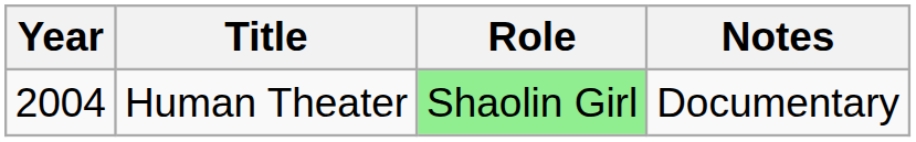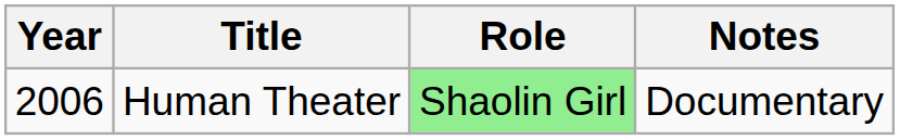Human Theater | Year: 2004 -> 2006
